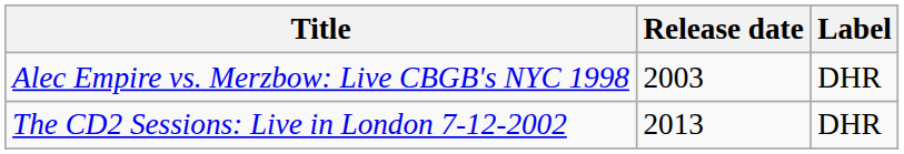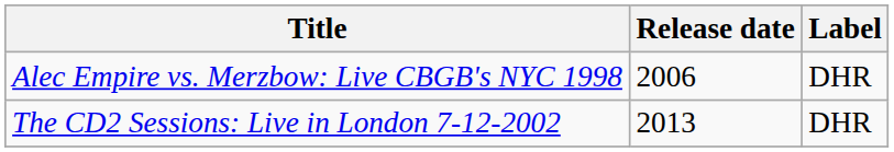Alec Empire vs. Merzbow: Live CBGB's NYC 1998 | Release date: 2003 -> 2006
